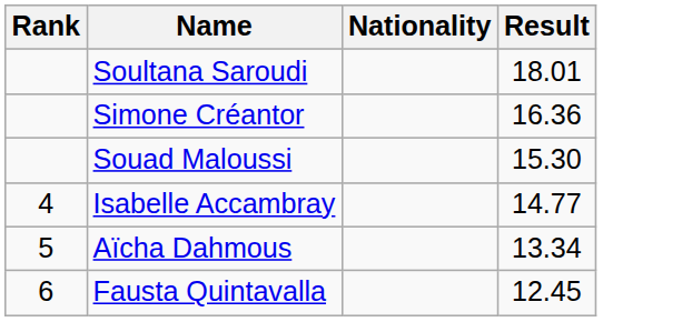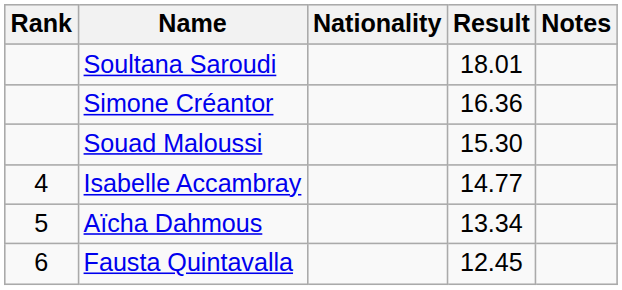+ column: Notes
